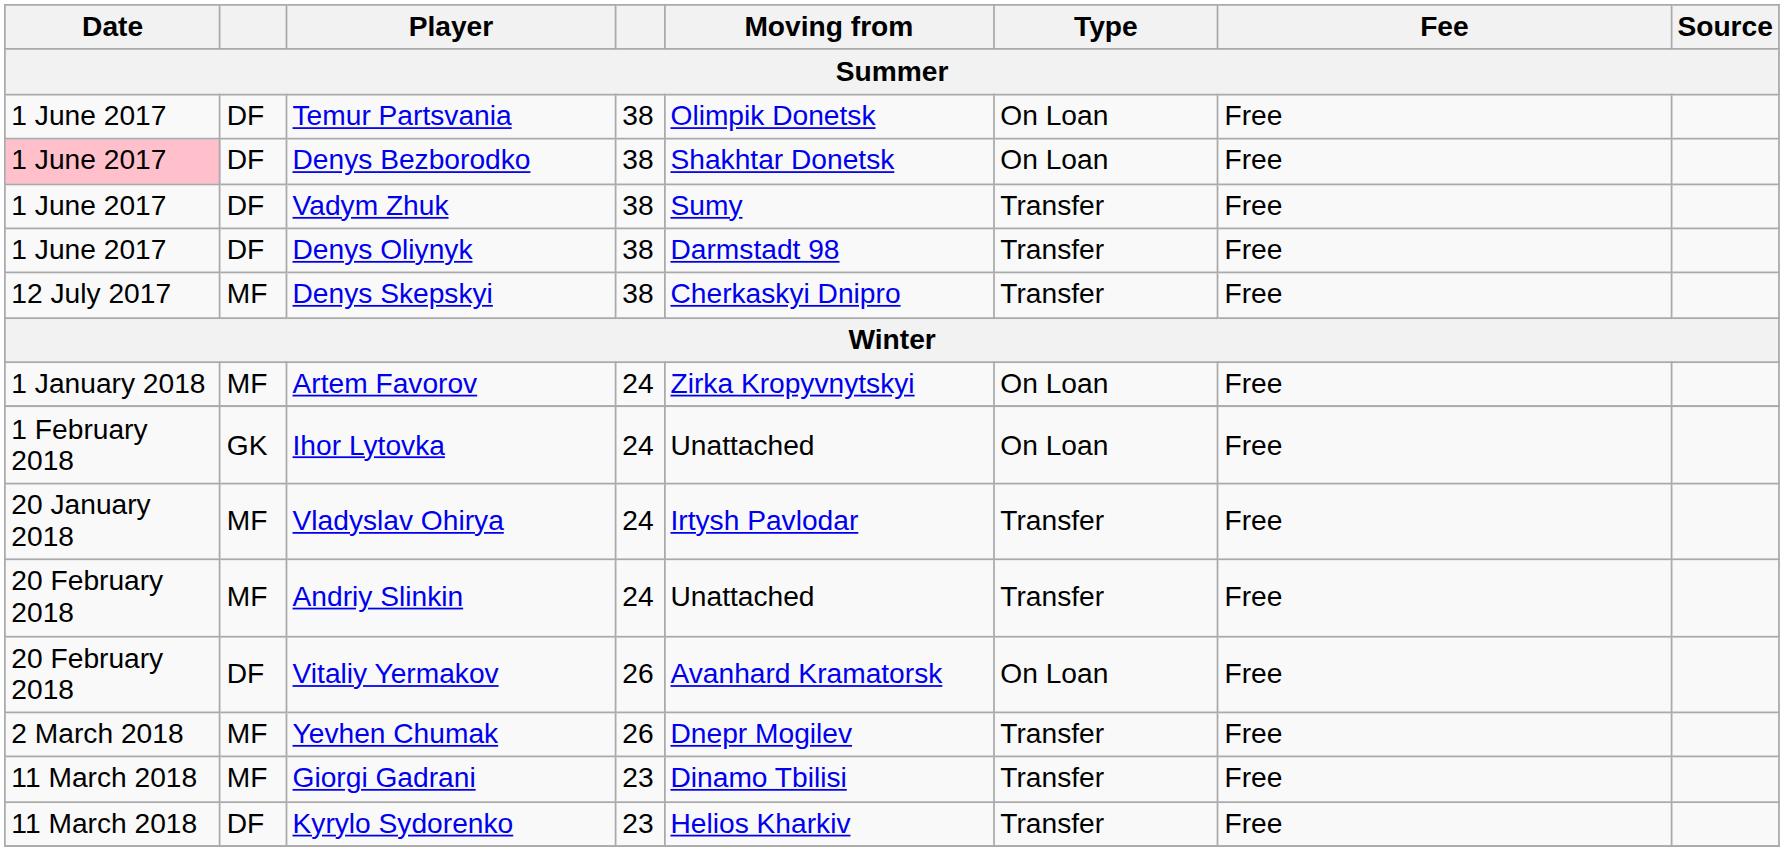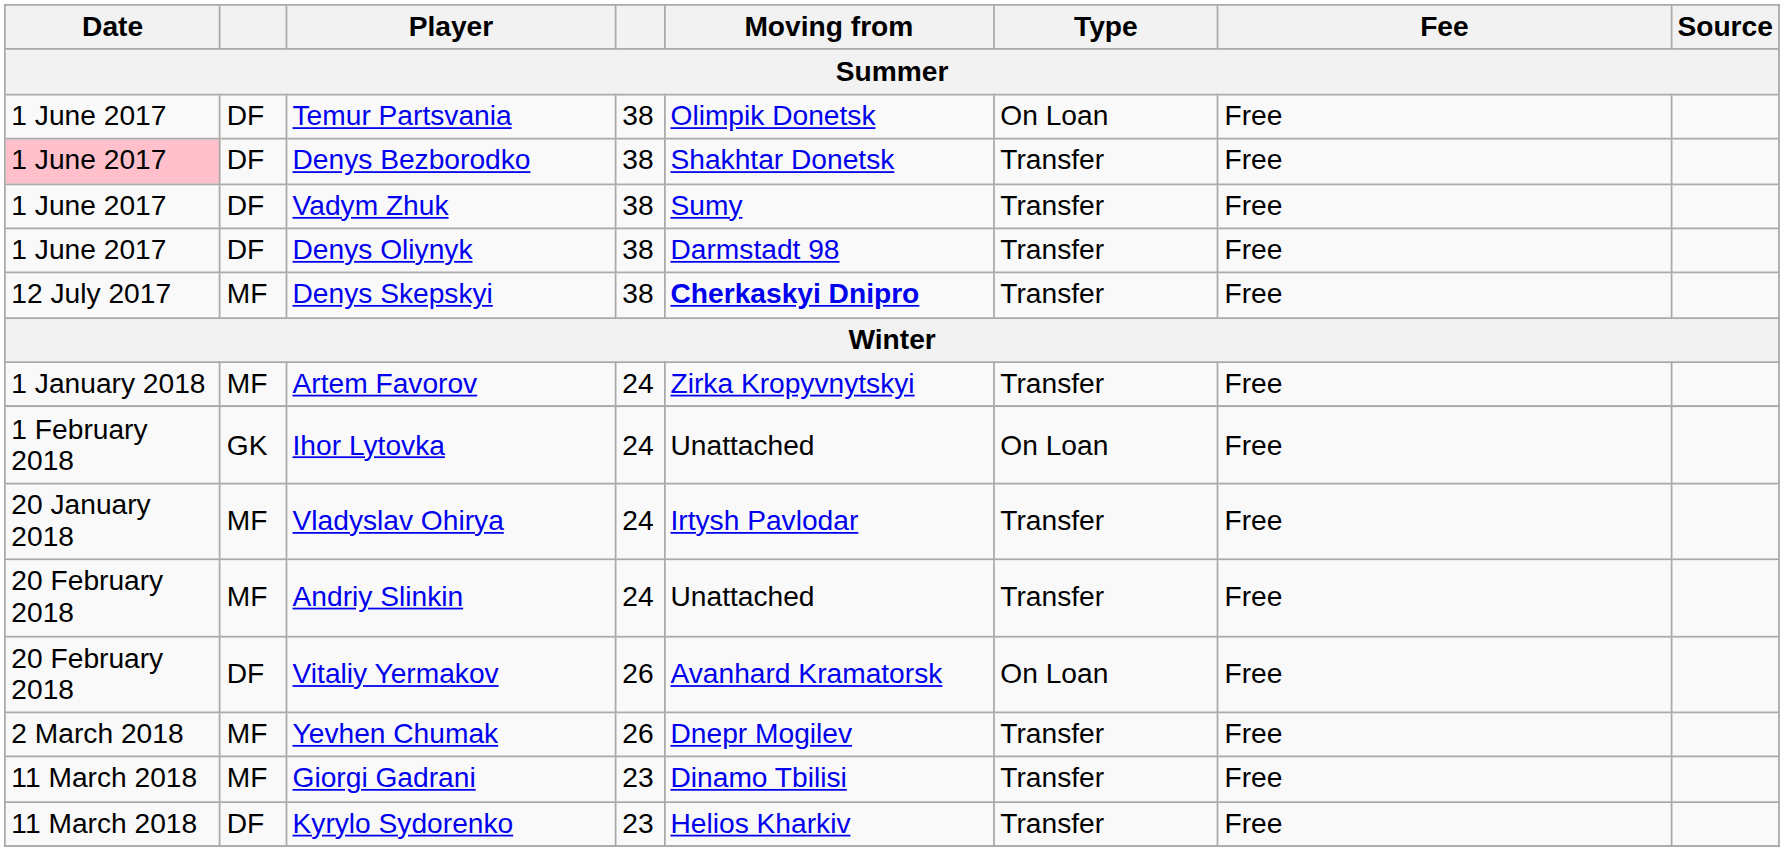Denys Bezborodko | Type: On Loan -> Transfer
Denys Skepskyi | Moving from: normal -> bold
Artem Favorov | Type: On Loan -> Transfer
